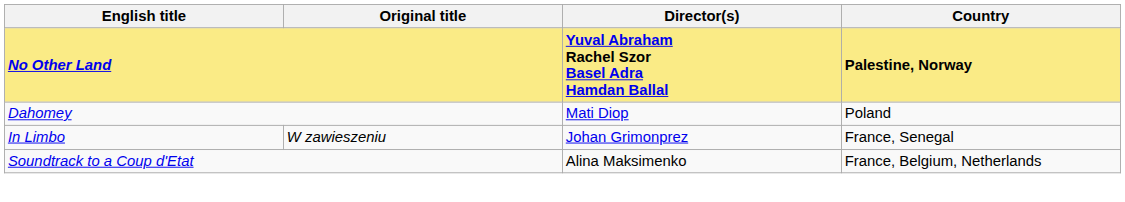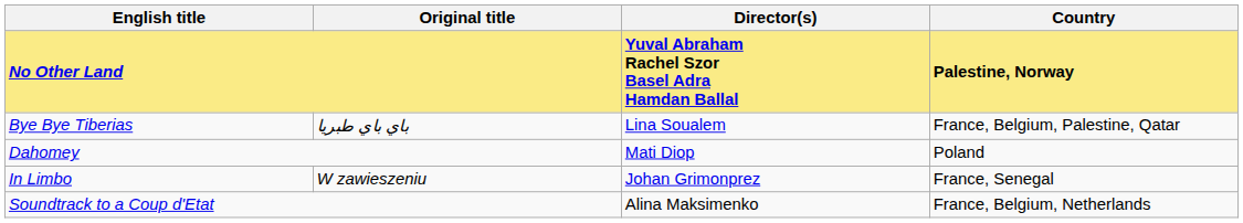+ row: Bye Bye Tiberias | باي باي طبريا | Lina Soualem | France, Belgium, Palestine, Qatar
